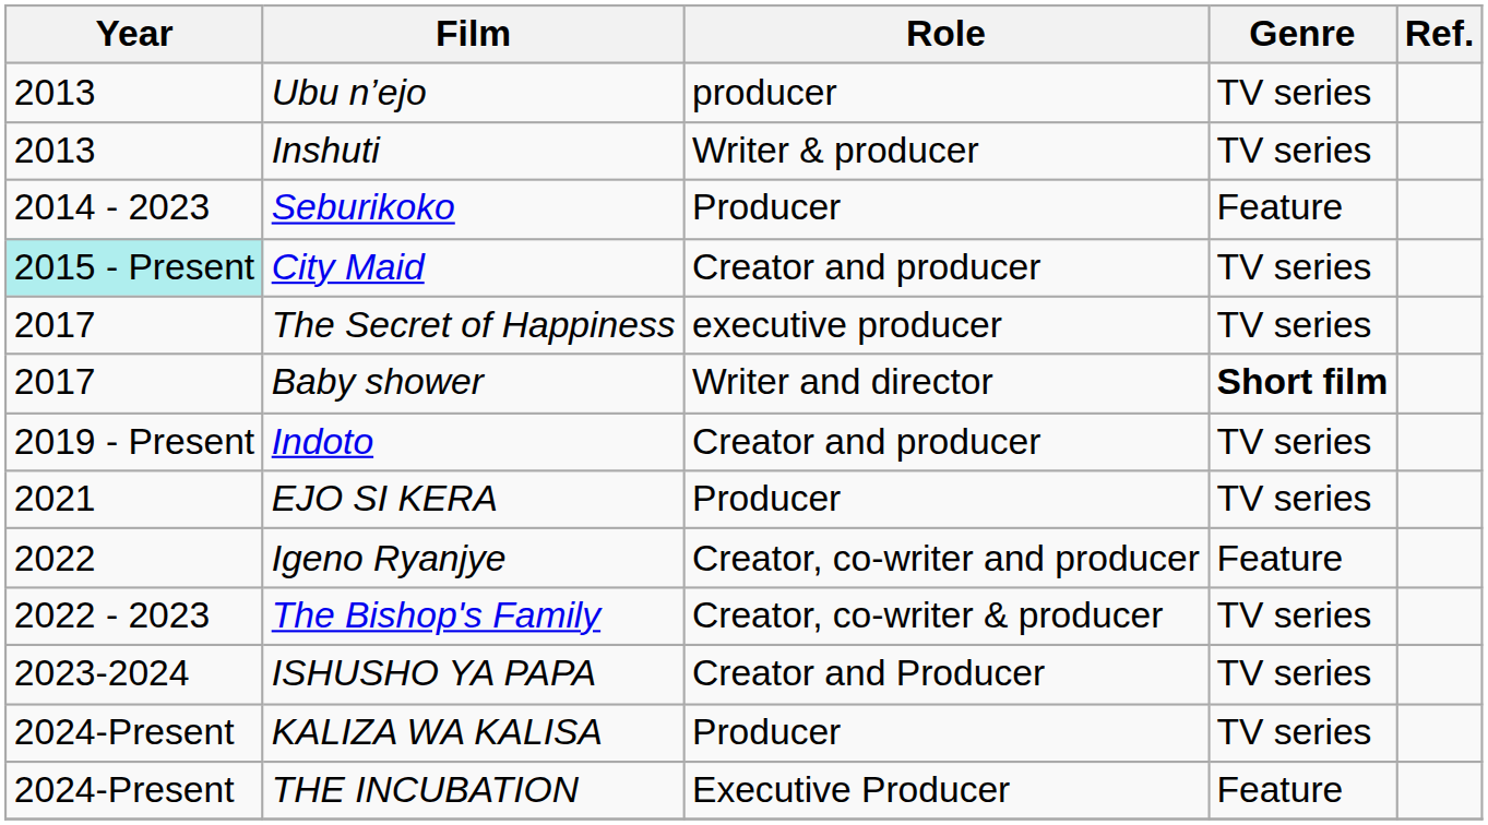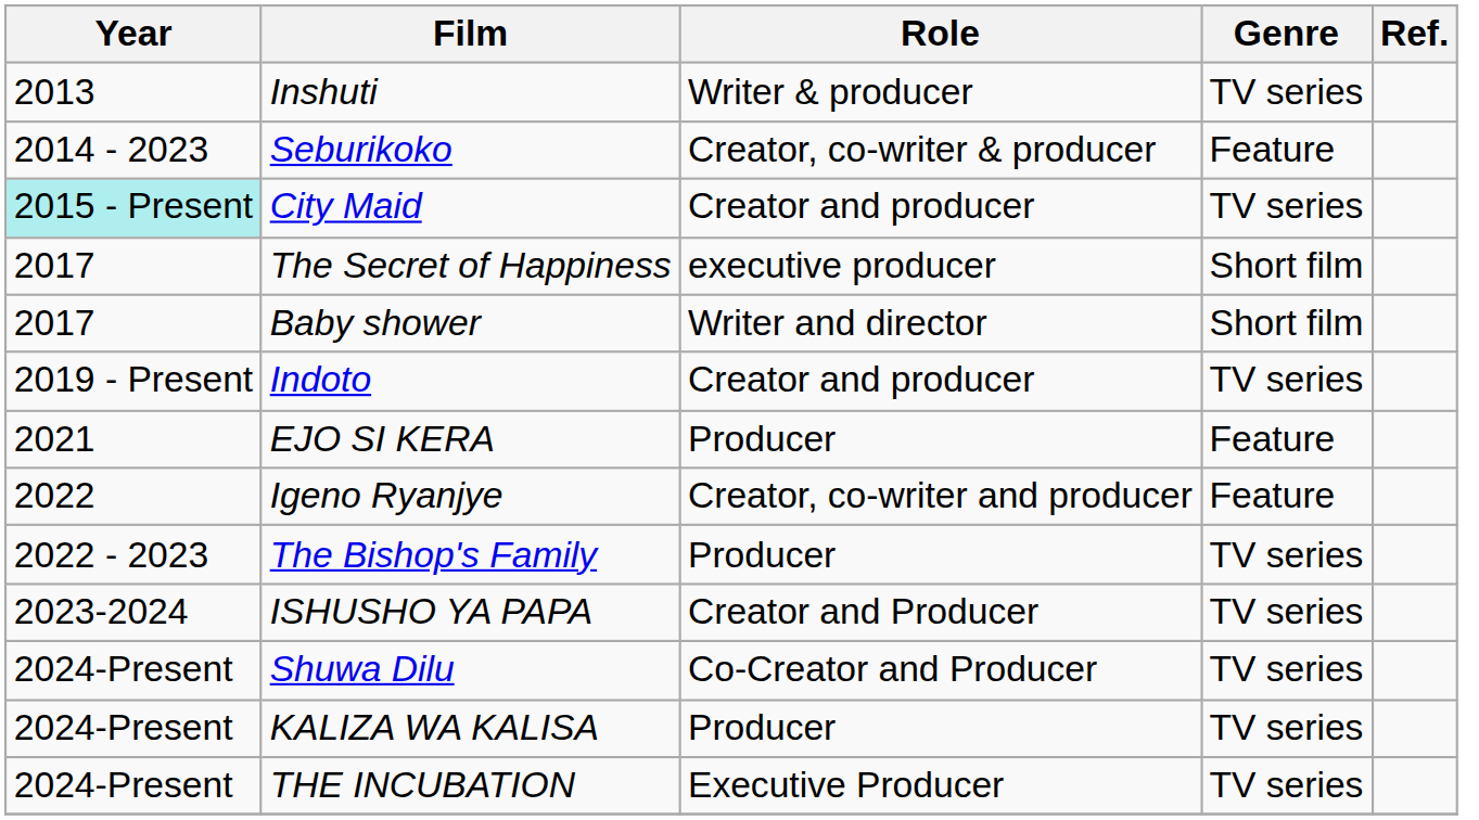- row: 2013 | Ubu n’ejo | producer | TV series
Seburikoko | Role: Producer -> Creator, co-writer & producer
The Secret of Happiness | Genre: TV series -> Short film
Baby shower | Genre: bold -> normal
EJO SI KERA | Genre: TV series -> Feature
The Bishop's Family | Role: Creator, co-writer & producer -> Producer
+ row: 2024-Present | Shuwa Dilu | Co-Creator and Producer | TV series
THE INCUBATION | Genre: Feature -> TV series
